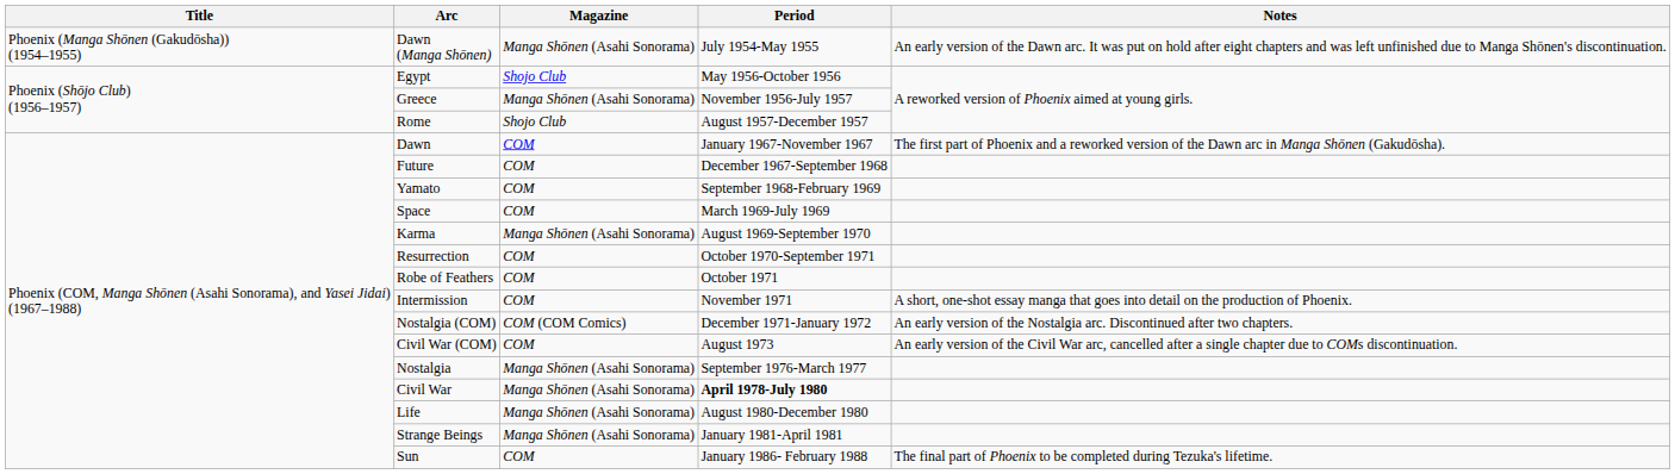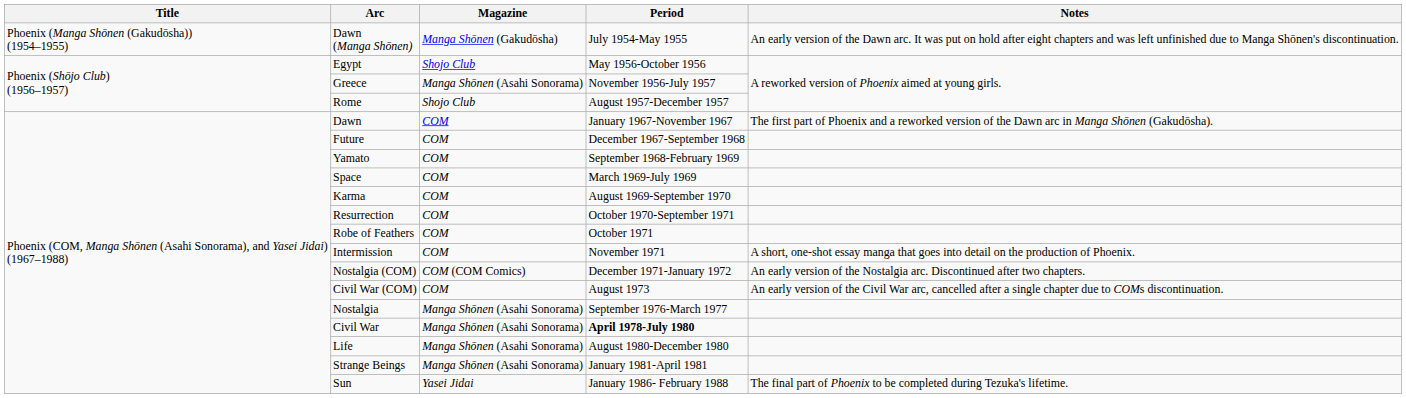Dawn (Manga Shōnen) | Magazine: Manga Shōnen (Asahi Sonorama) -> Manga Shōnen (Gakudōsha)
Karma | Magazine: Manga Shōnen (Asahi Sonorama) -> COM
Sun | Magazine: COM -> Yasei Jidai
